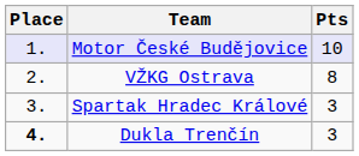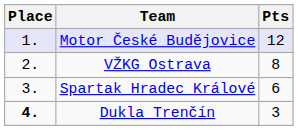Motor České Budějovice | Pts: 10 -> 12
Spartak Hradec Králové | Pts: 3 -> 6
